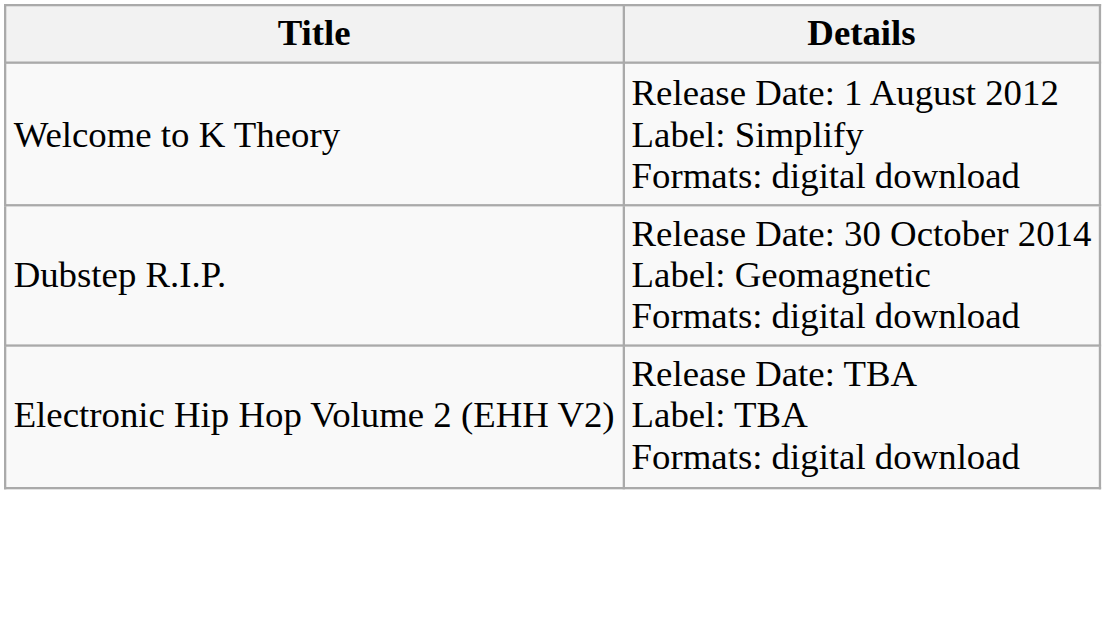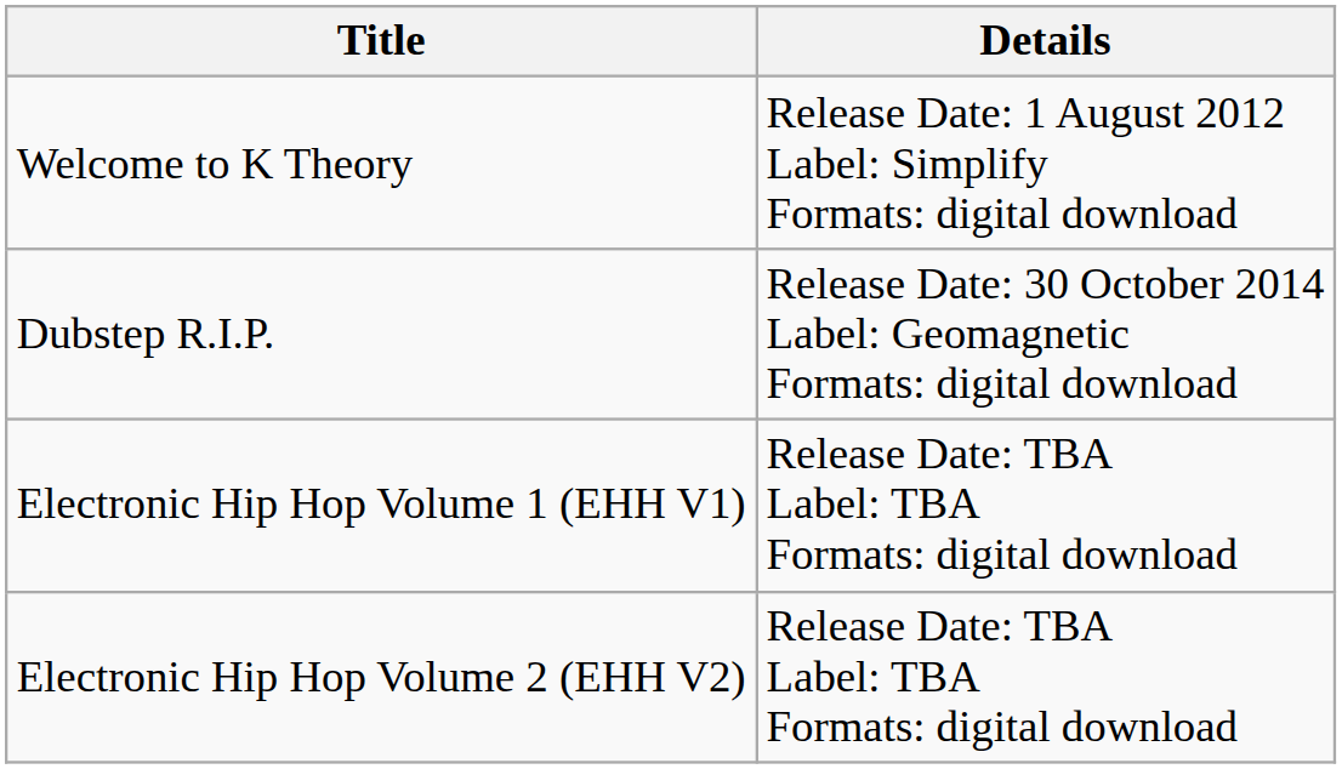+ row: Electronic Hip Hop Volume 1 (EHH V1) | Release Date: TBA Label: TBA Formats: digital download
